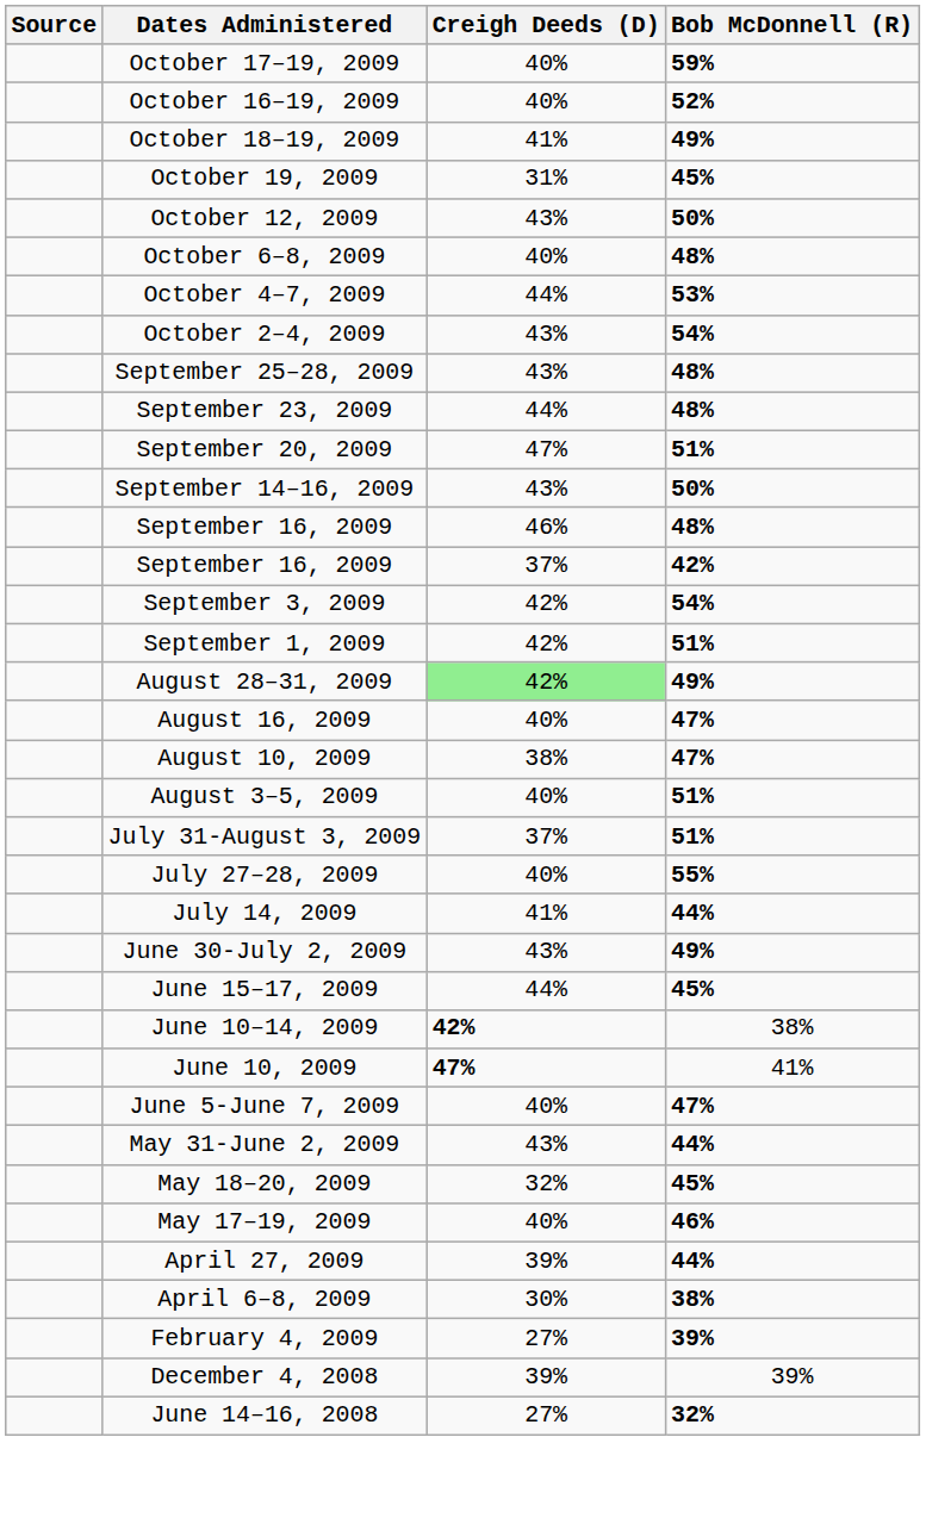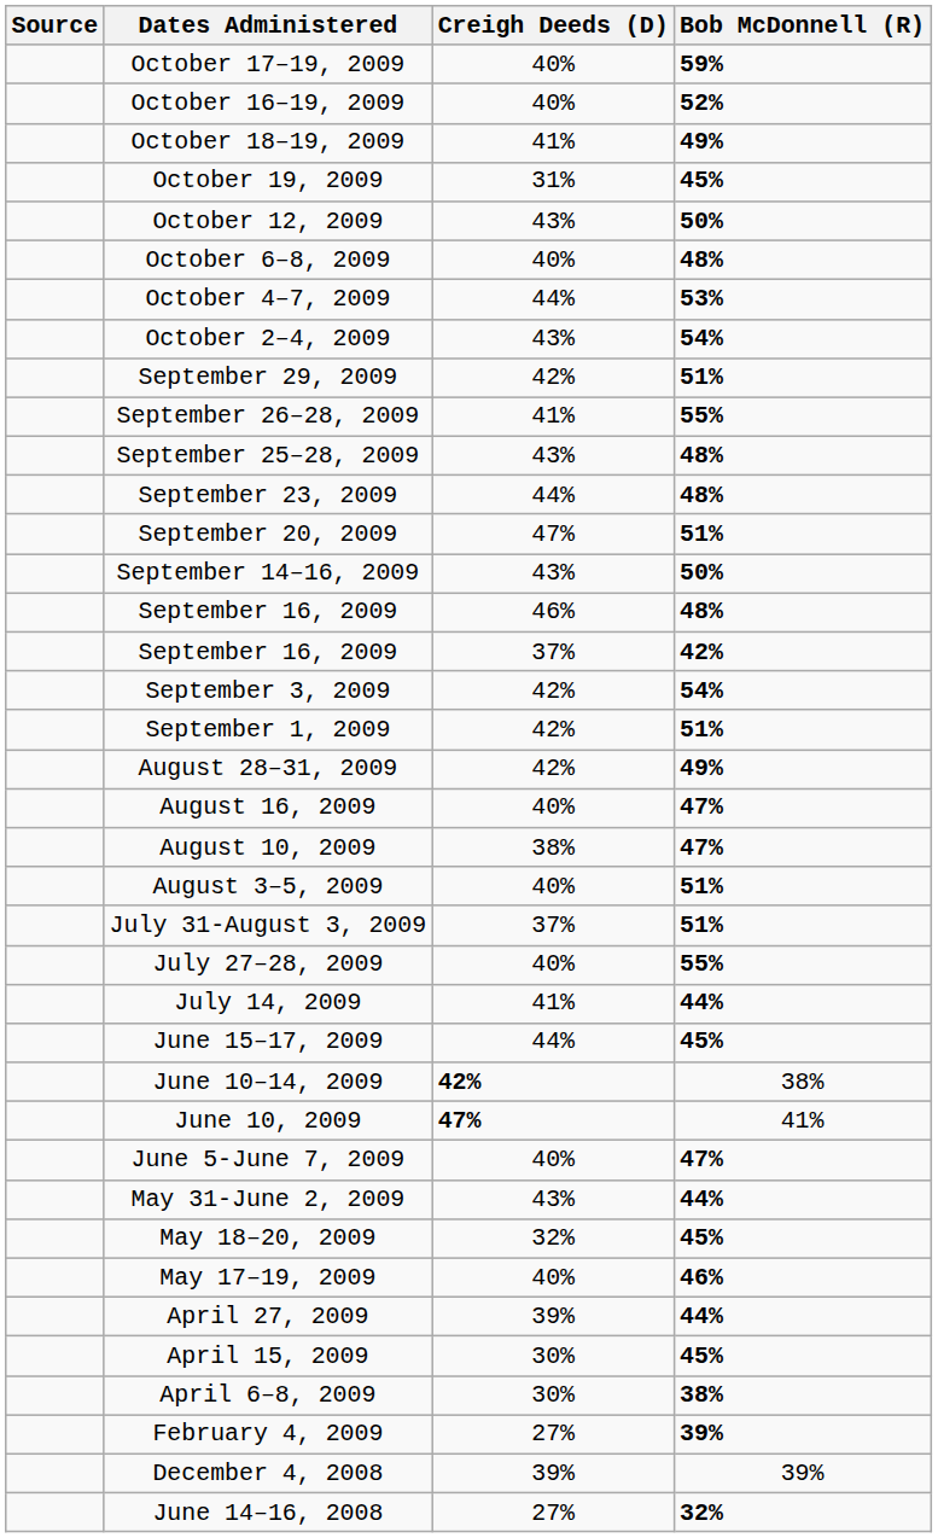+ row: September 29, 2009 | 42% | 51%
+ row: September 26–28, 2009 | 41% | 55%
August 28–31, 2009 | Creigh Deeds (D): lightgreen background -> no background
- row: June 30-July 2, 2009 | 43% | 49%
+ row: April 15, 2009 | 30% | 45%
